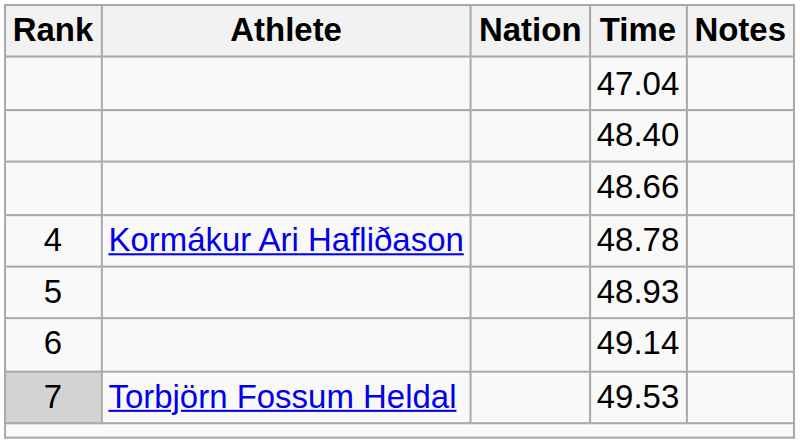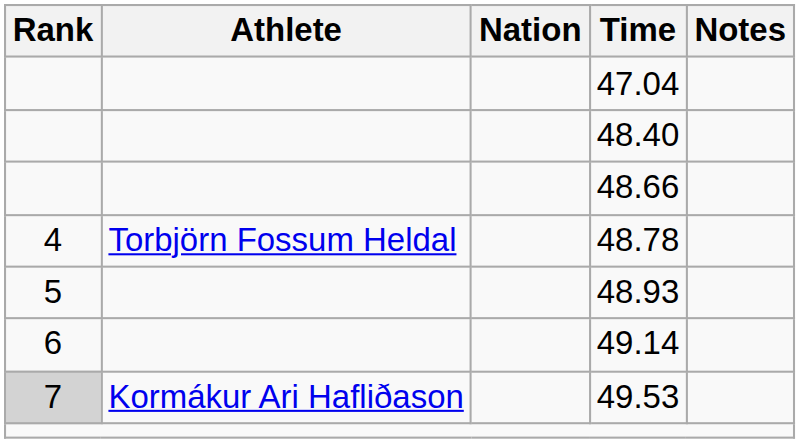48.78 | Athlete: Kormákur Ari Hafliðason -> Torbjörn Fossum Heldal
49.53 | Athlete: Torbjörn Fossum Heldal -> Kormákur Ari Hafliðason
